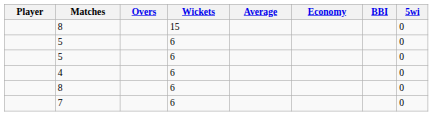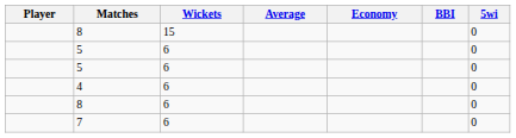- column: Overs
